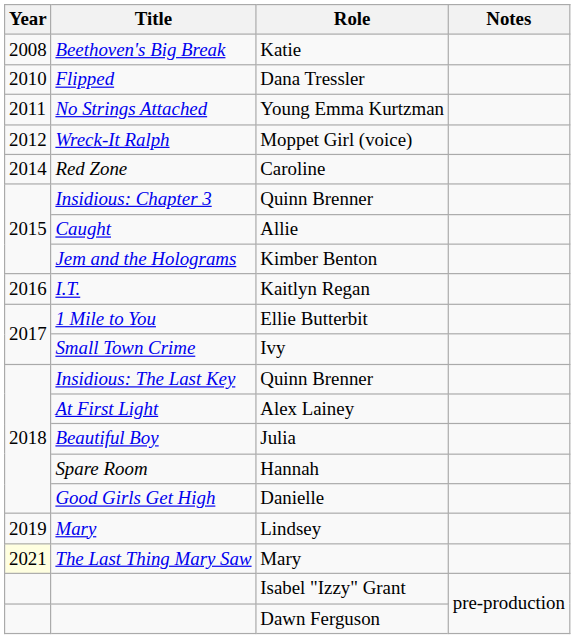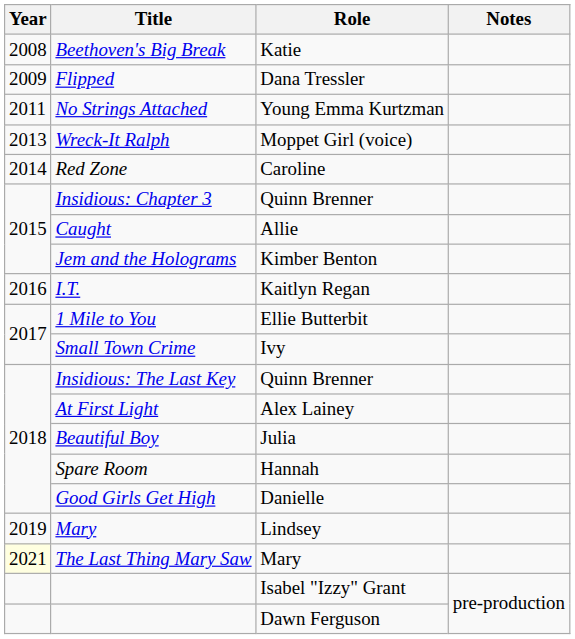Flipped | Year: 2010 -> 2009
Wreck-It Ralph | Year: 2012 -> 2013
